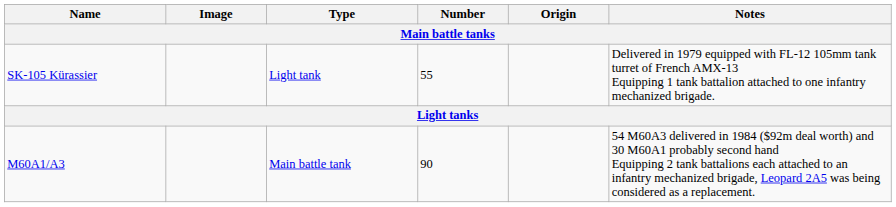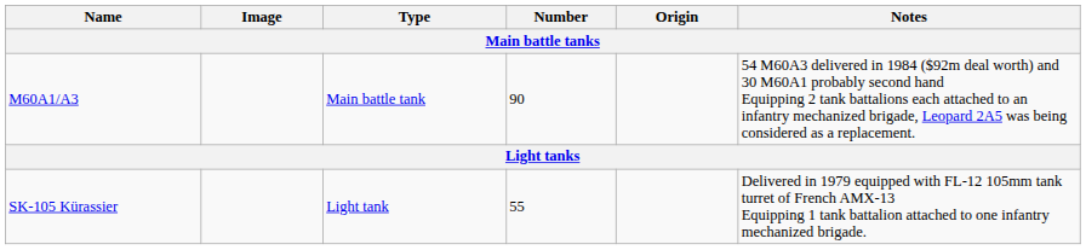rows swapped: M60A1/A3 <-> SK-105 Kürassier
